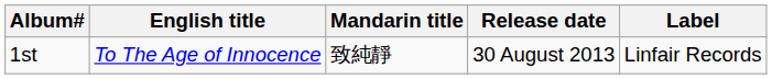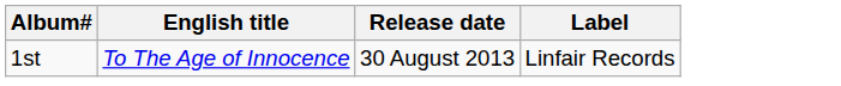- column: Mandarin title | 致純靜
